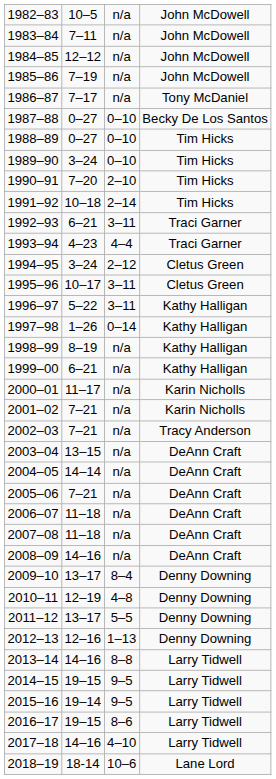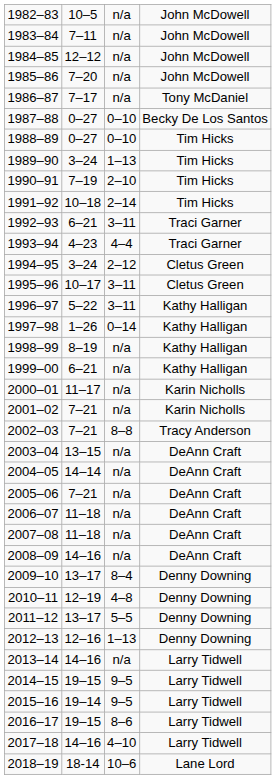1985–86 | column 2: 7–19 -> 7–20
1989–90 | column 3: 0–10 -> 1–13
1990–91 | column 2: 7–20 -> 7–19
2002–03 | column 3: n/a -> 8–8
2013–14 | column 3: 8–8 -> n/a
